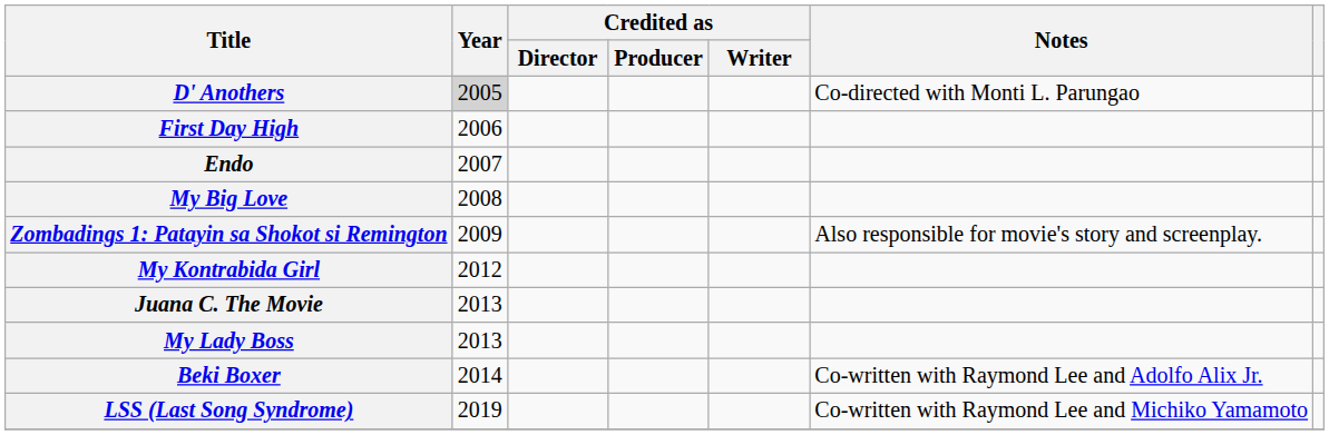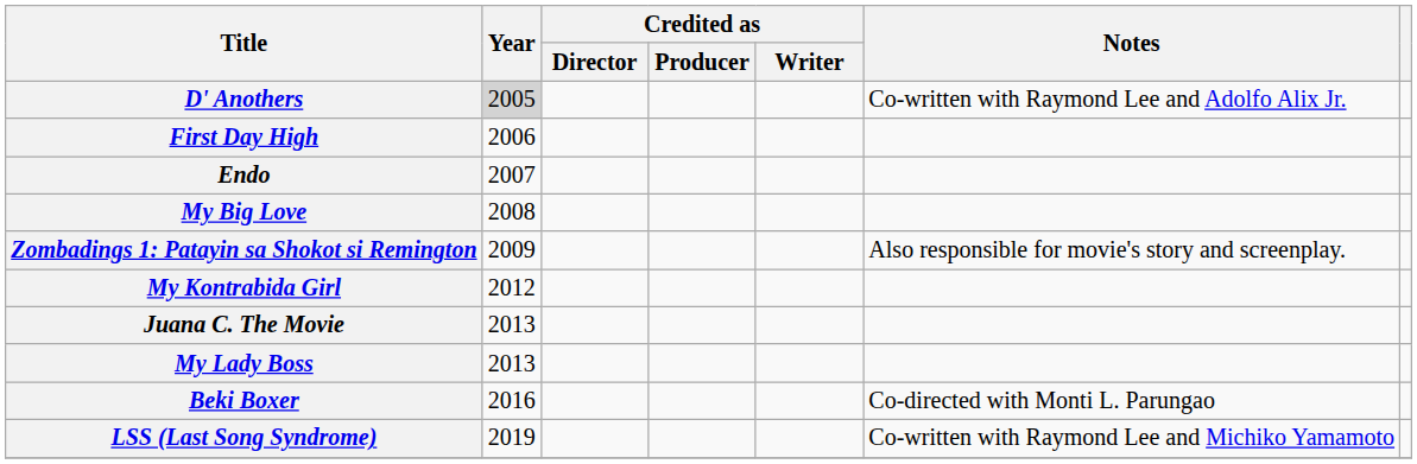D' Anothers | Notes: Co-directed with Monti L. Parungao -> Co-written with Raymond Lee and Adolfo Alix Jr.
Beki Boxer | Year: 2014 -> 2016
Beki Boxer | Notes: Co-written with Raymond Lee and Adolfo Alix Jr. -> Co-directed with Monti L. Parungao
